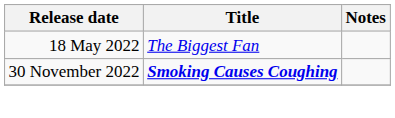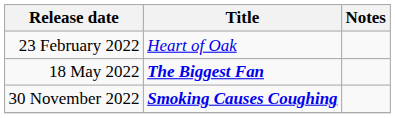+ row: 23 February 2022 | Heart of Oak
18 May 2022 | Title: normal -> bold
